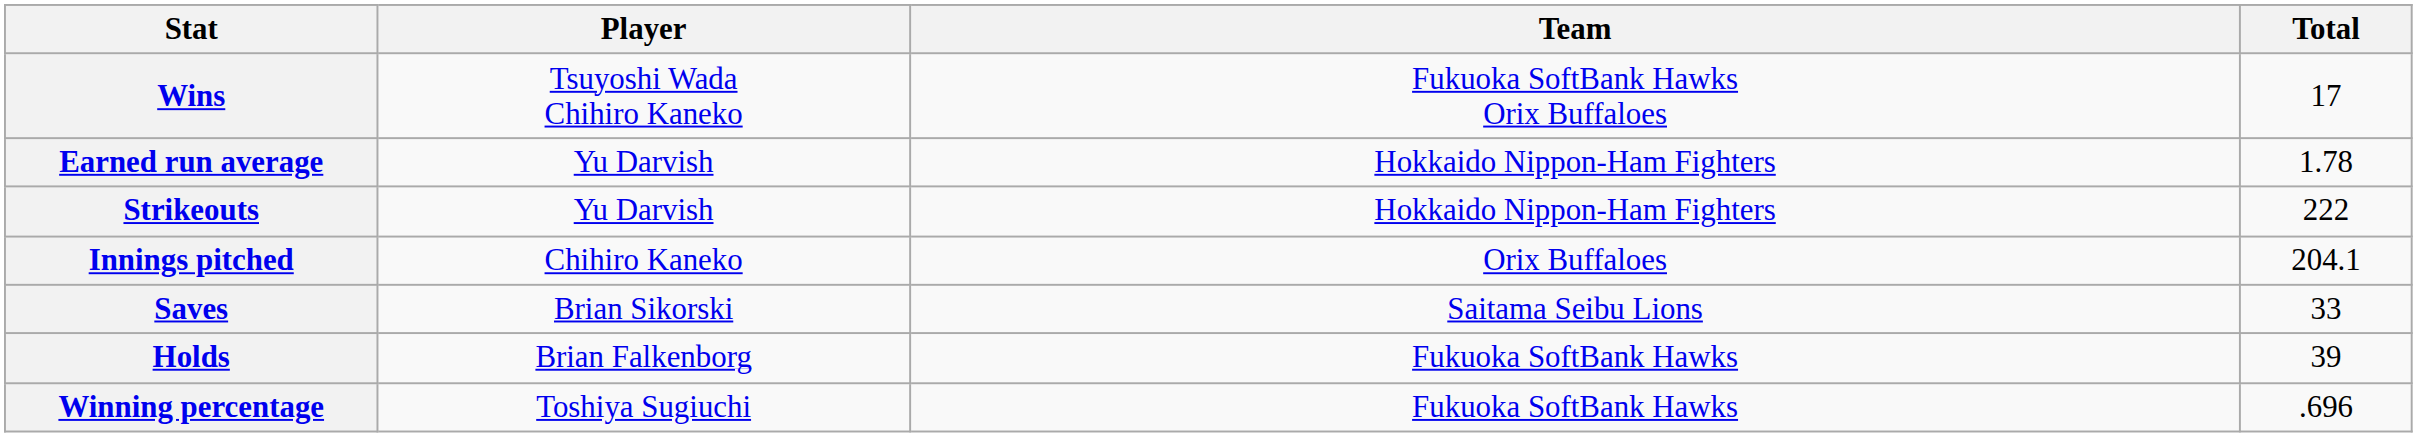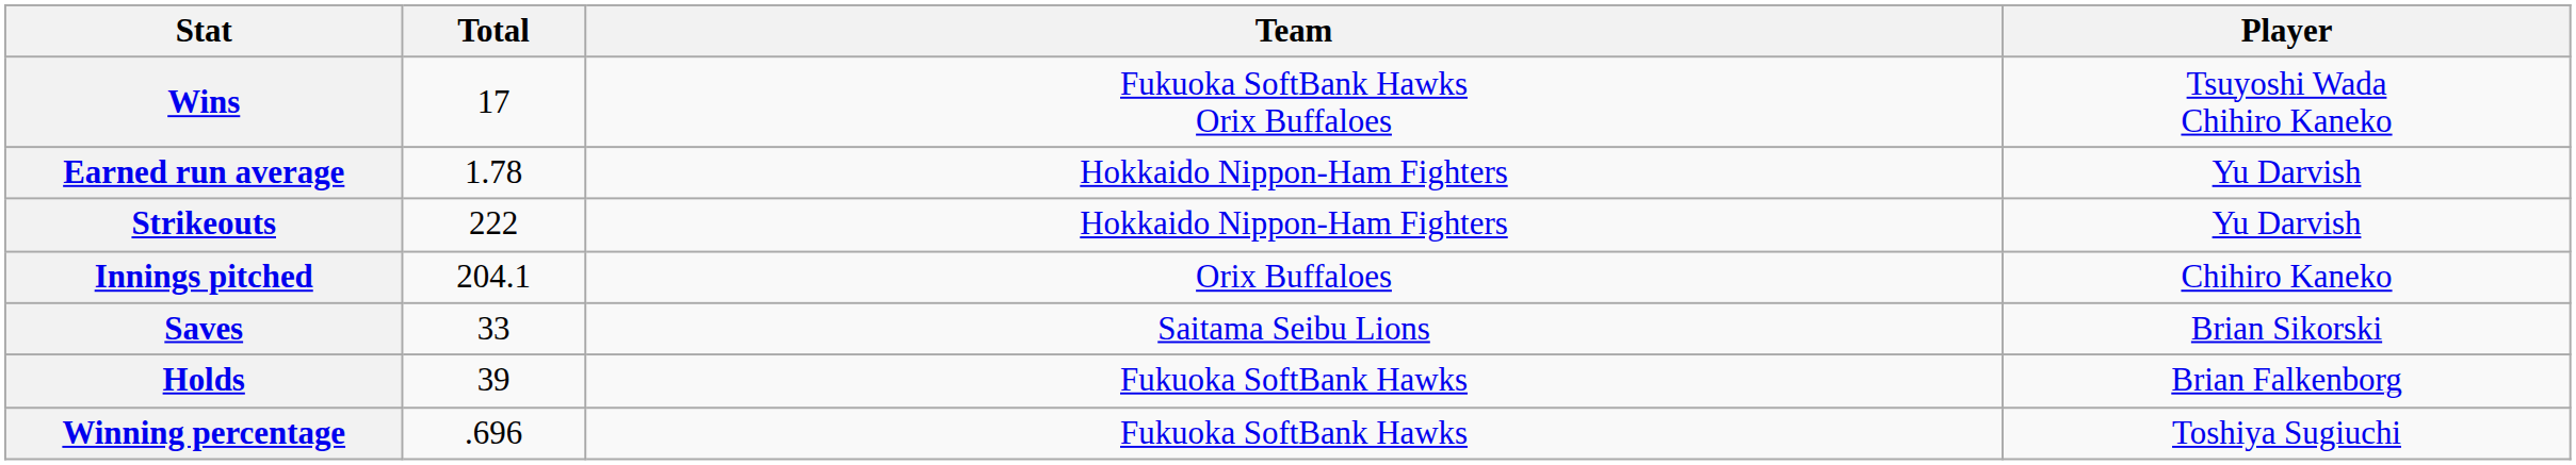columns swapped: Player <-> Total
